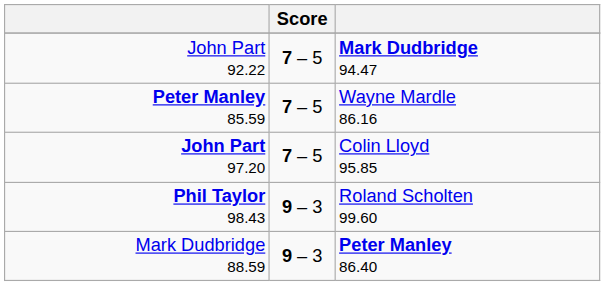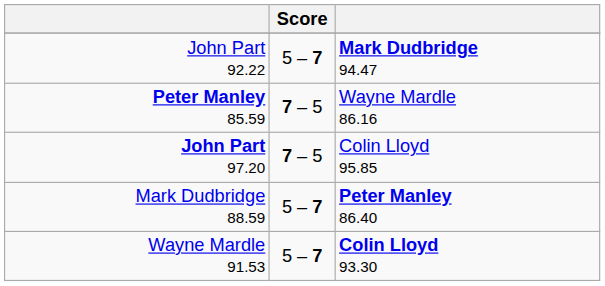John Part 92.22 | Score: 7 – 5 -> 5 – 7
- row: Phil Taylor 98.43 | 9 – 3 | Roland Scholten 99.60
Mark Dudbridge 88.59 | Score: 9 – 3 -> 5 – 7
+ row: Wayne Mardle 91.53 | 5 – 7 | Colin Lloyd 93.30
